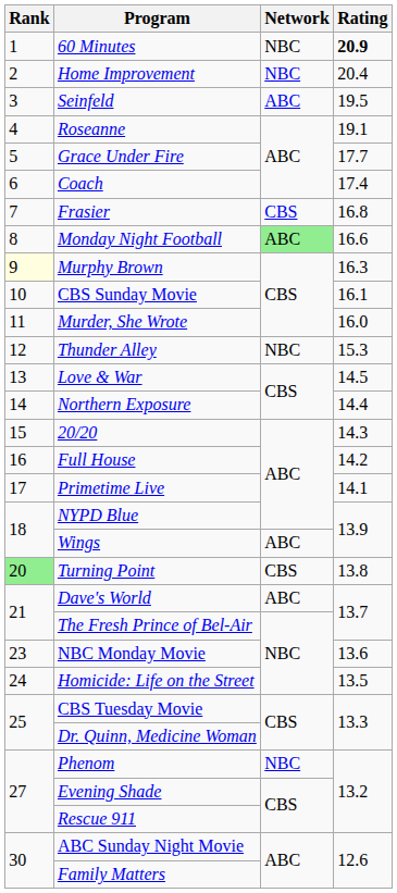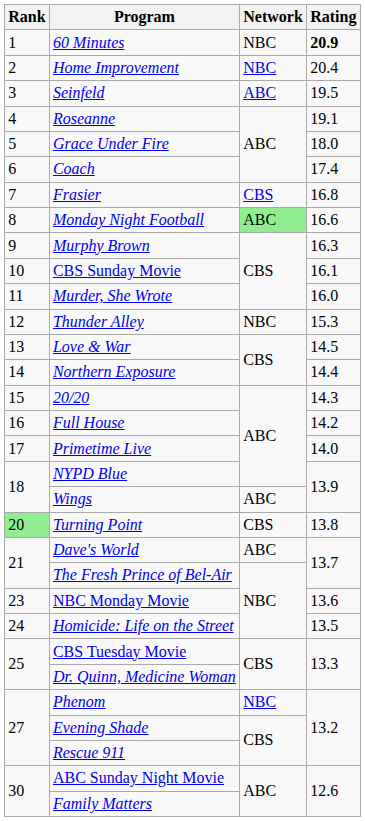Grace Under Fire | Rating: 17.7 -> 18.0
Murphy Brown | Rank: lightyellow background -> no background
Primetime Live | Rating: 14.1 -> 14.0
